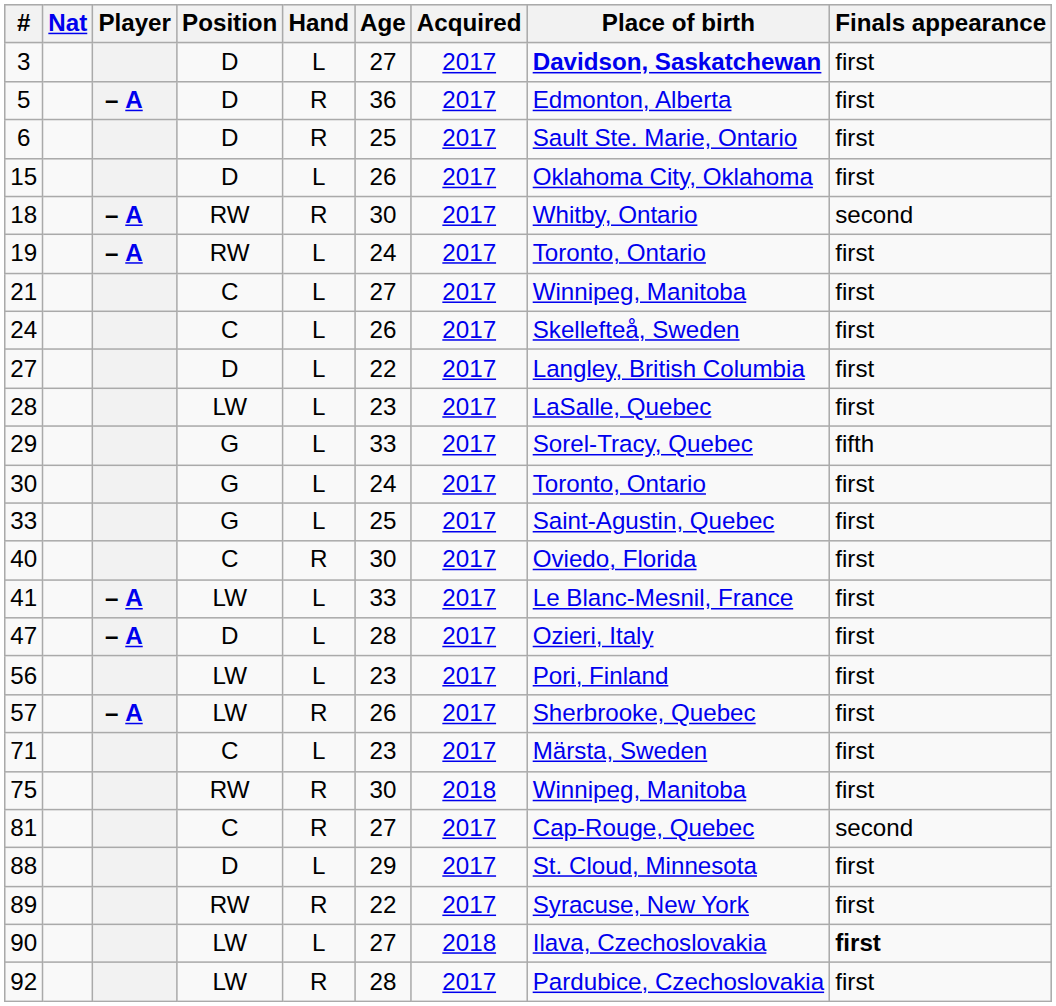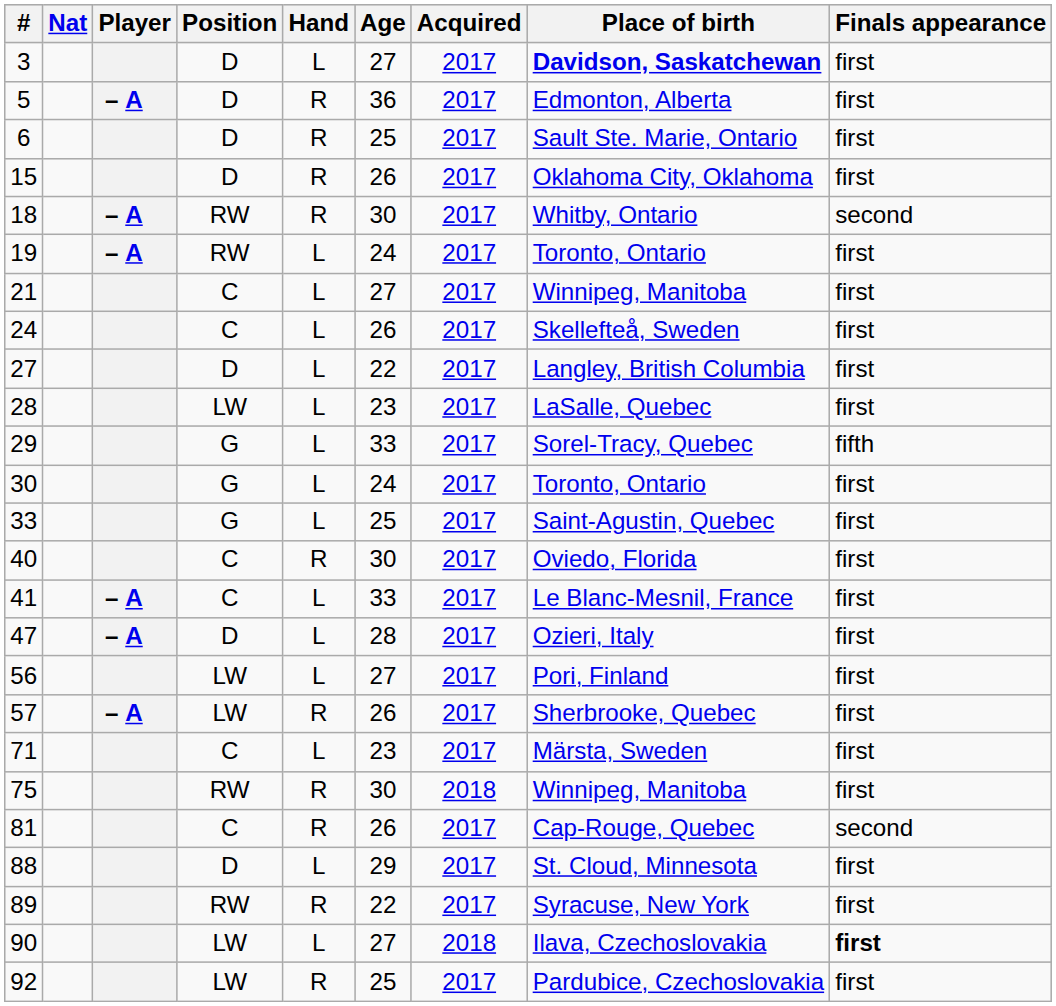15 | Hand: L -> R
41 | Position: LW -> C
56 | Age: 23 -> 27
81 | Age: 27 -> 26
92 | Age: 28 -> 25
